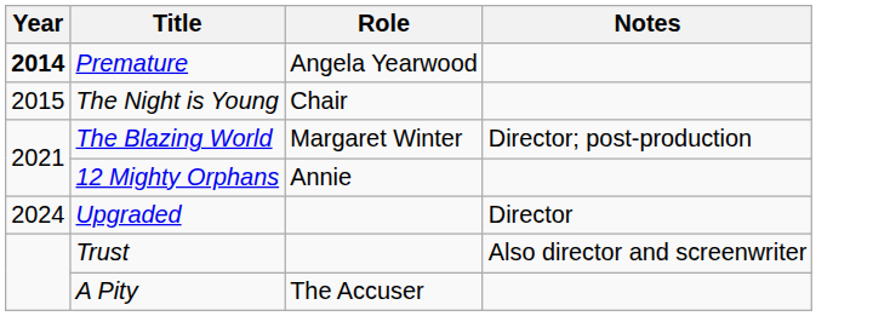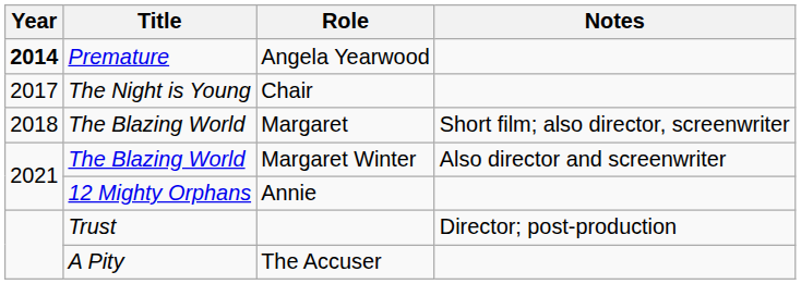The Night is Young | Year: 2015 -> 2017
+ row: 2018 | The Blazing World | Margaret | Short film; also director, screenwriter
The Blazing World / Margaret Winter | Notes: Director; post-production -> Also director and screenwriter
- row: 2024 | Upgraded | Director
Trust | Notes: Also director and screenwriter -> Director; post-production
